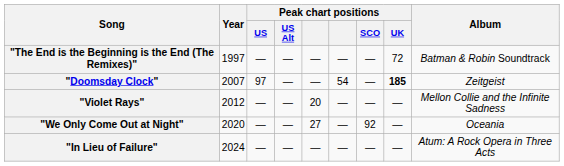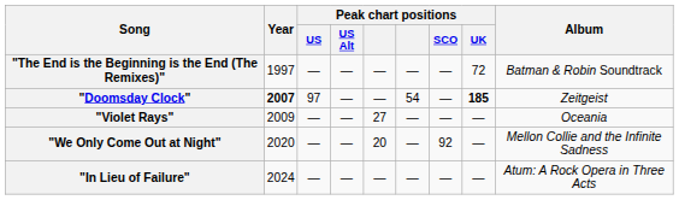"Doomsday Clock" | Year: normal -> bold
"Violet Rays" | Year: 2012 -> 2009
"Violet Rays" | column 5: 20 -> 27
"Violet Rays" | Album: Mellon Collie and the Infinite Sadness -> Oceania
"We Only Come Out at Night" | column 5: 27 -> 20
"We Only Come Out at Night" | Album: Oceania -> Mellon Collie and the Infinite Sadness
